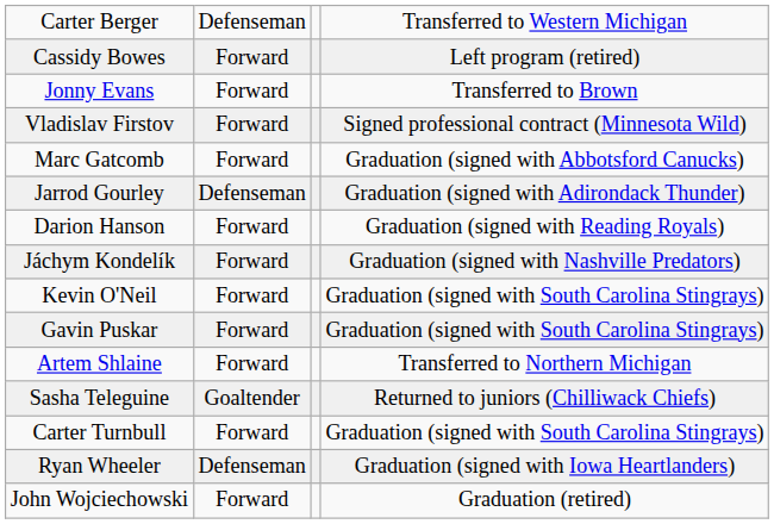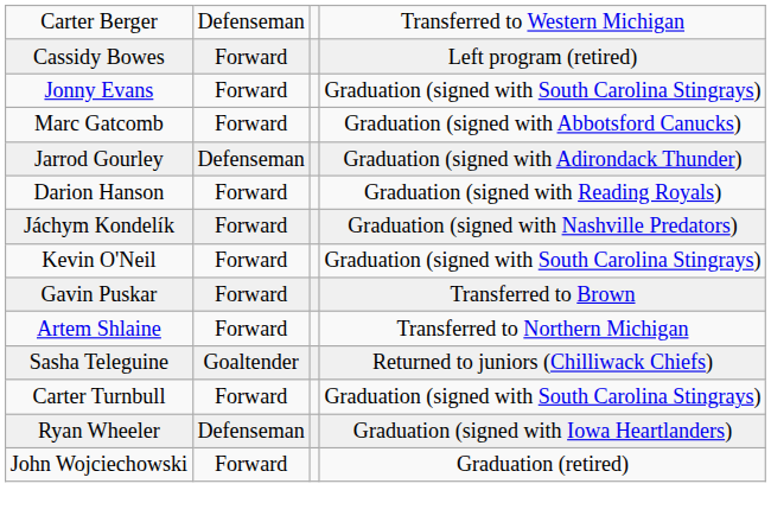Jonny Evans | column 4: Transferred to Brown -> Graduation (signed with South Carolina Stingrays)
- row: Vladislav Firstov | Forward | Signed professional contract (Minnesota Wild)
Gavin Puskar | column 4: Graduation (signed with South Carolina Stingrays) -> Transferred to Brown
